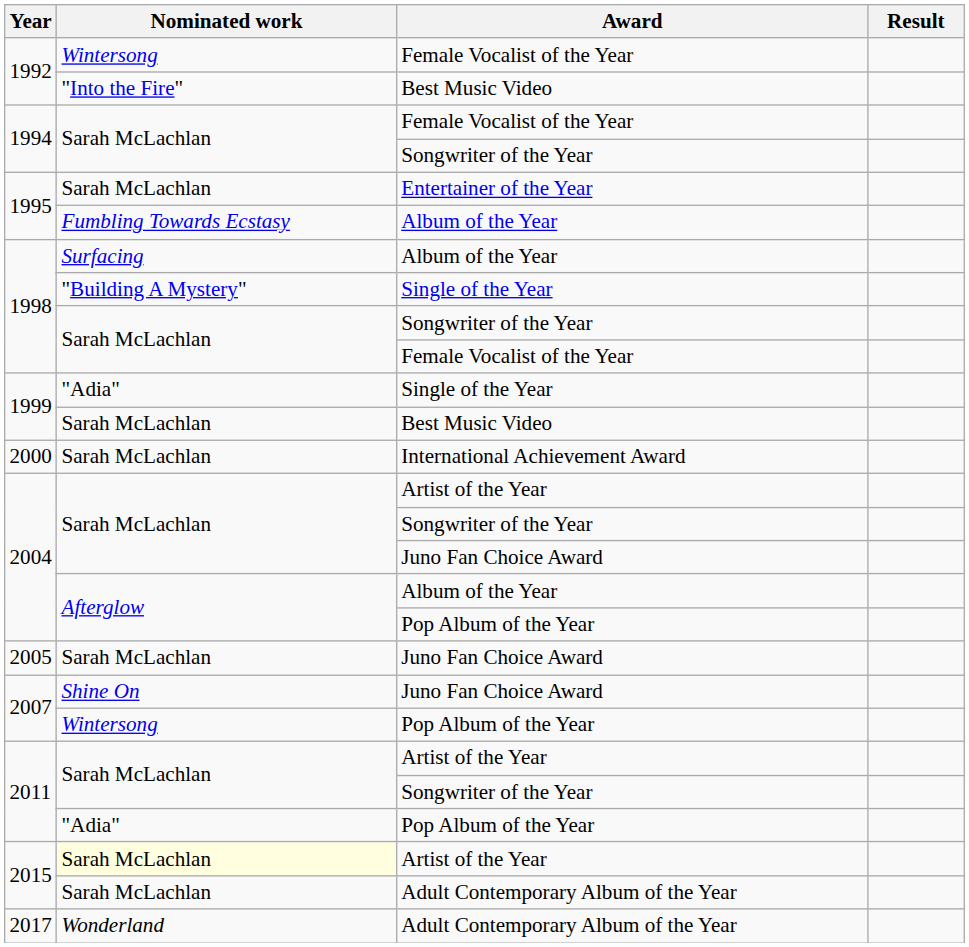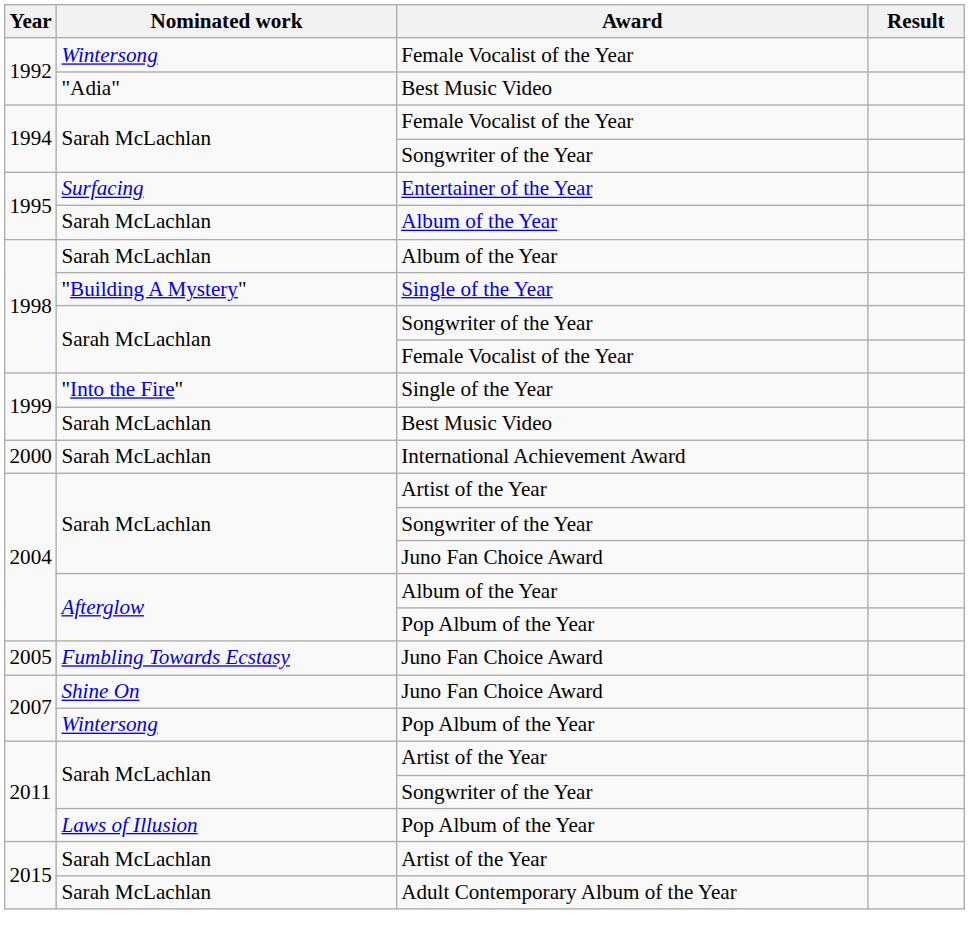1992 / Best Music Video | Nominated work: "Into the Fire" -> "Adia"
1995 / Entertainer of the Year | Nominated work: Sarah McLachlan -> Surfacing
1995 / Album of the Year | Nominated work: Fumbling Towards Ecstasy -> Sarah McLachlan
1998 / Album of the Year | Nominated work: Surfacing -> Sarah McLachlan
1999 / Single of the Year | Nominated work: "Adia" -> "Into the Fire"
2005 | Nominated work: Sarah McLachlan -> Fumbling Towards Ecstasy
2011 / Pop Album of the Year | Nominated work: "Adia" -> Laws of Illusion
2015 / Artist of the Year | Nominated work: lightyellow background -> no background
- row: 2017 | Wonderland | Adult Contemporary Album of the Year
